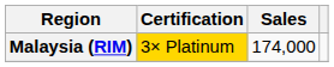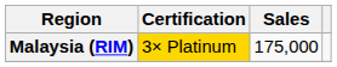Malaysia (RIM) | Sales: 174,000 -> 175,000
